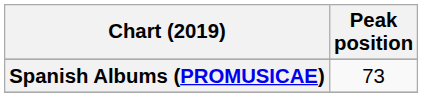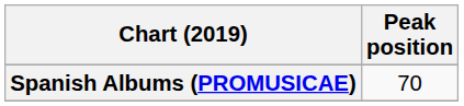Spanish Albums (PROMUSICAE) | Peak position: 73 -> 70
